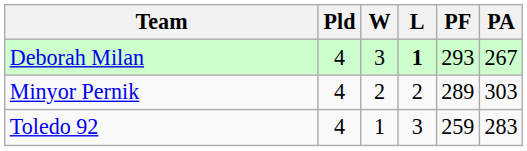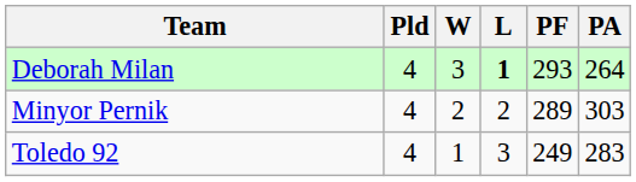Deborah Milan | PA: 267 -> 264
Toledo 92 | PF: 259 -> 249
